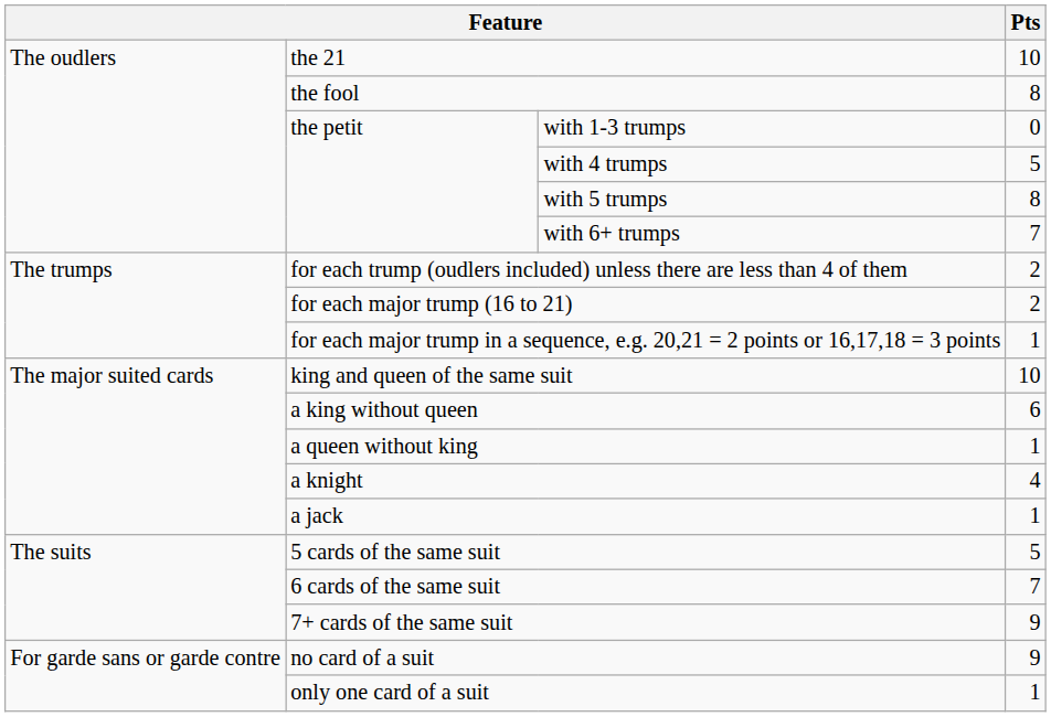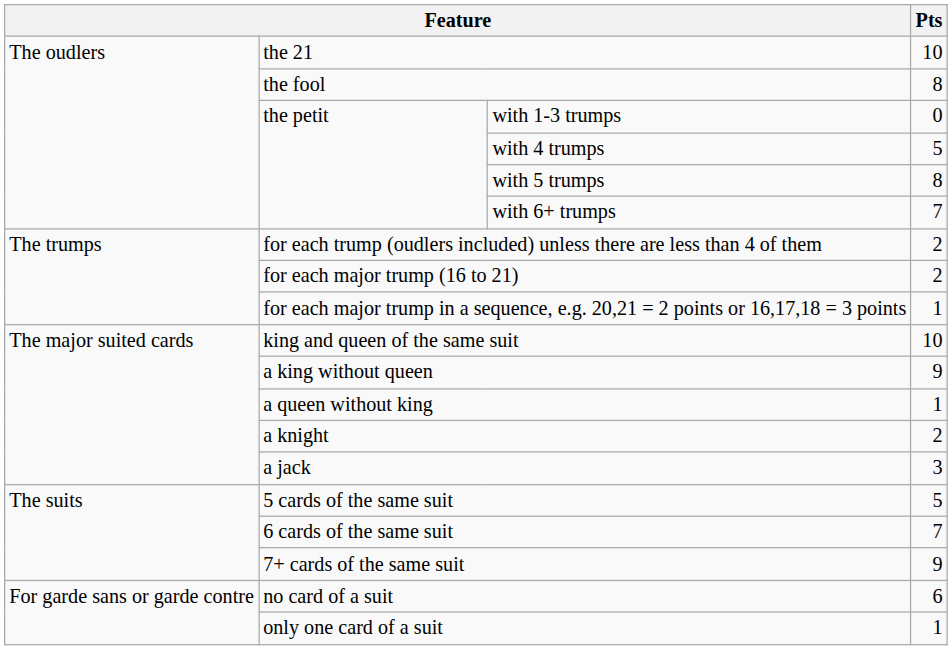a king without queen | Pts: 6 -> 9
a knight | Pts: 4 -> 2
a jack | Pts: 1 -> 3
no card of a suit | Pts: 9 -> 6
